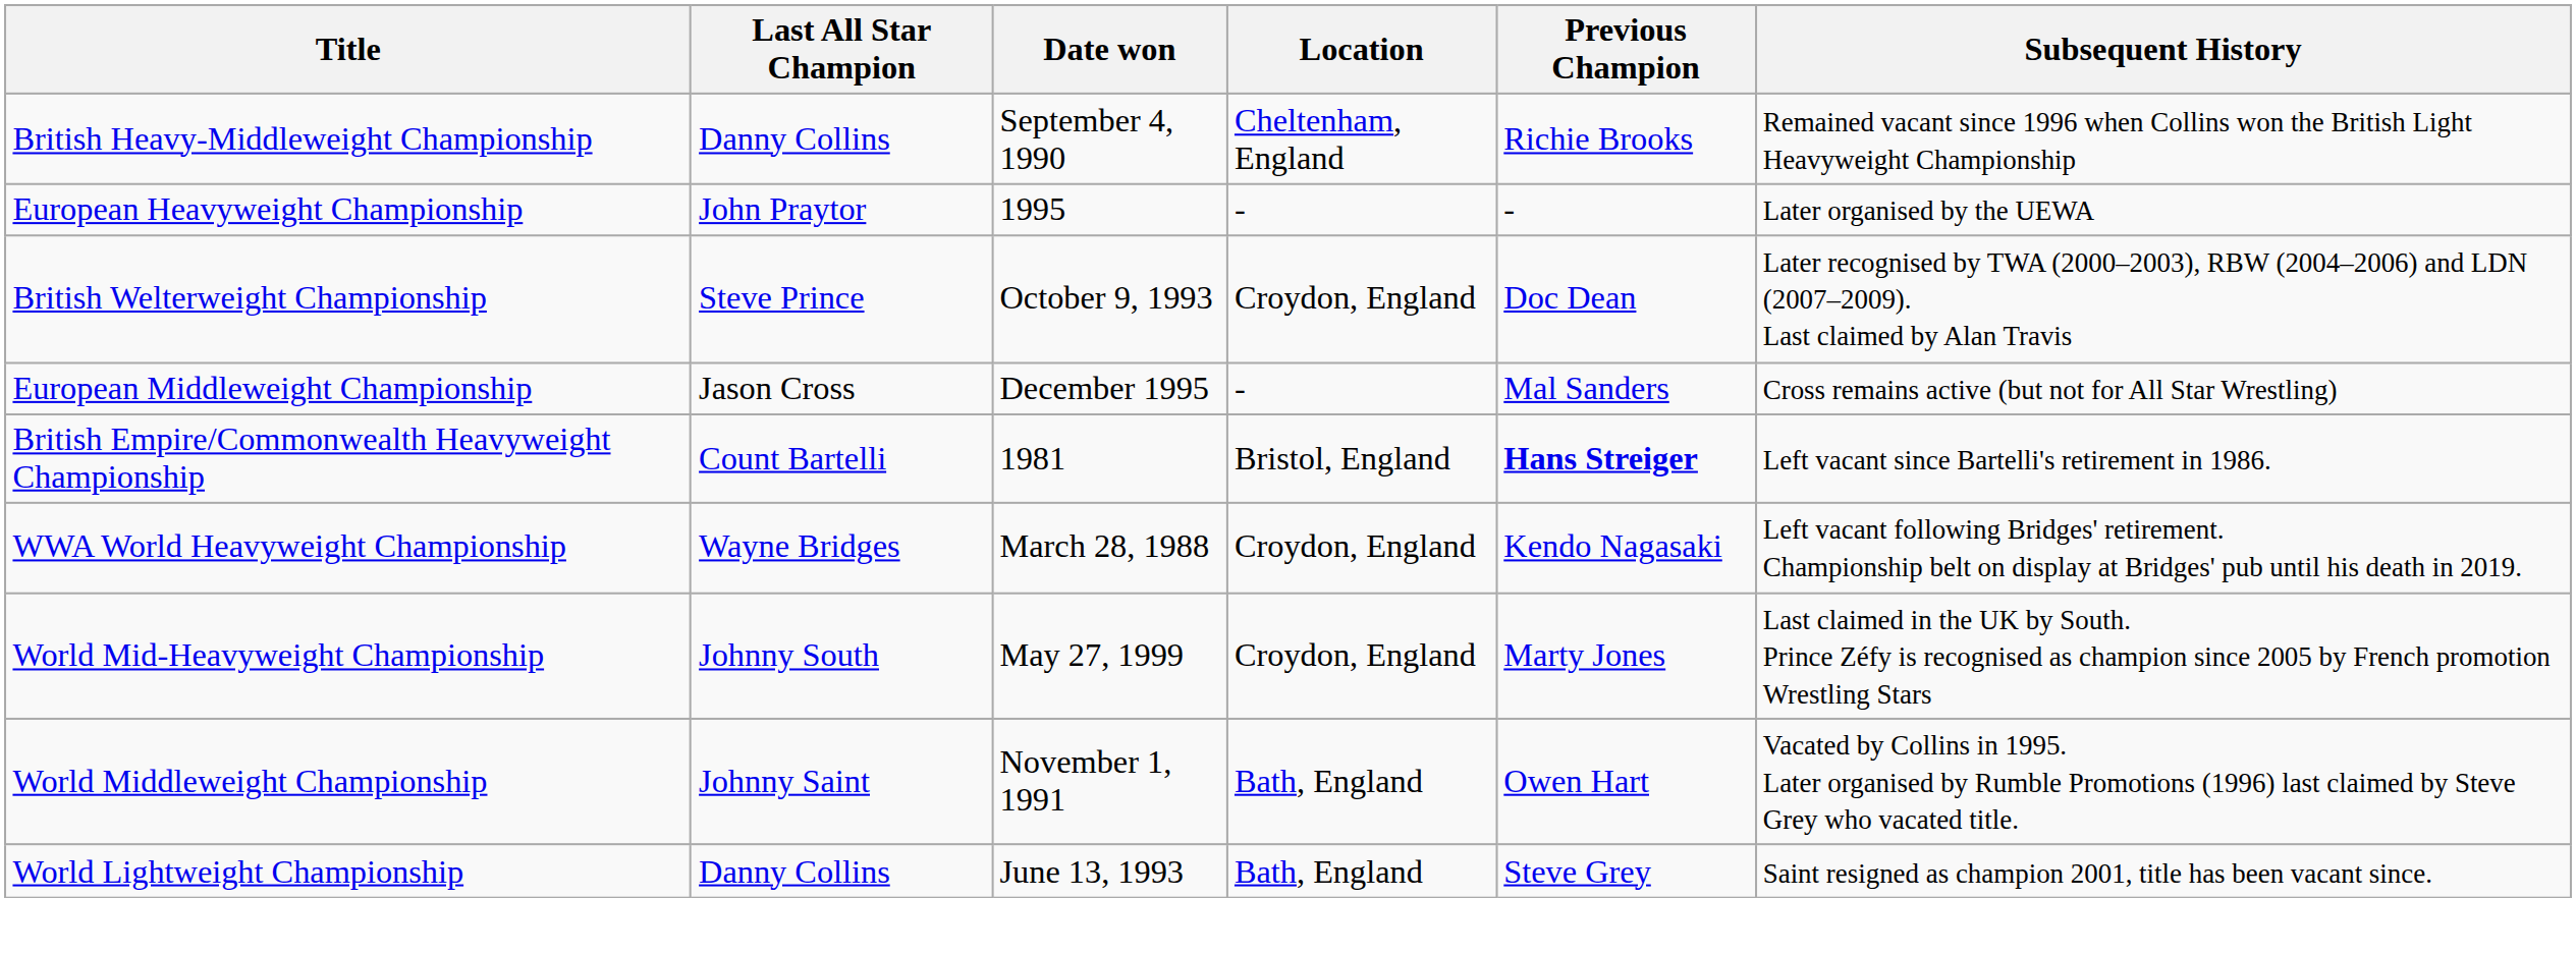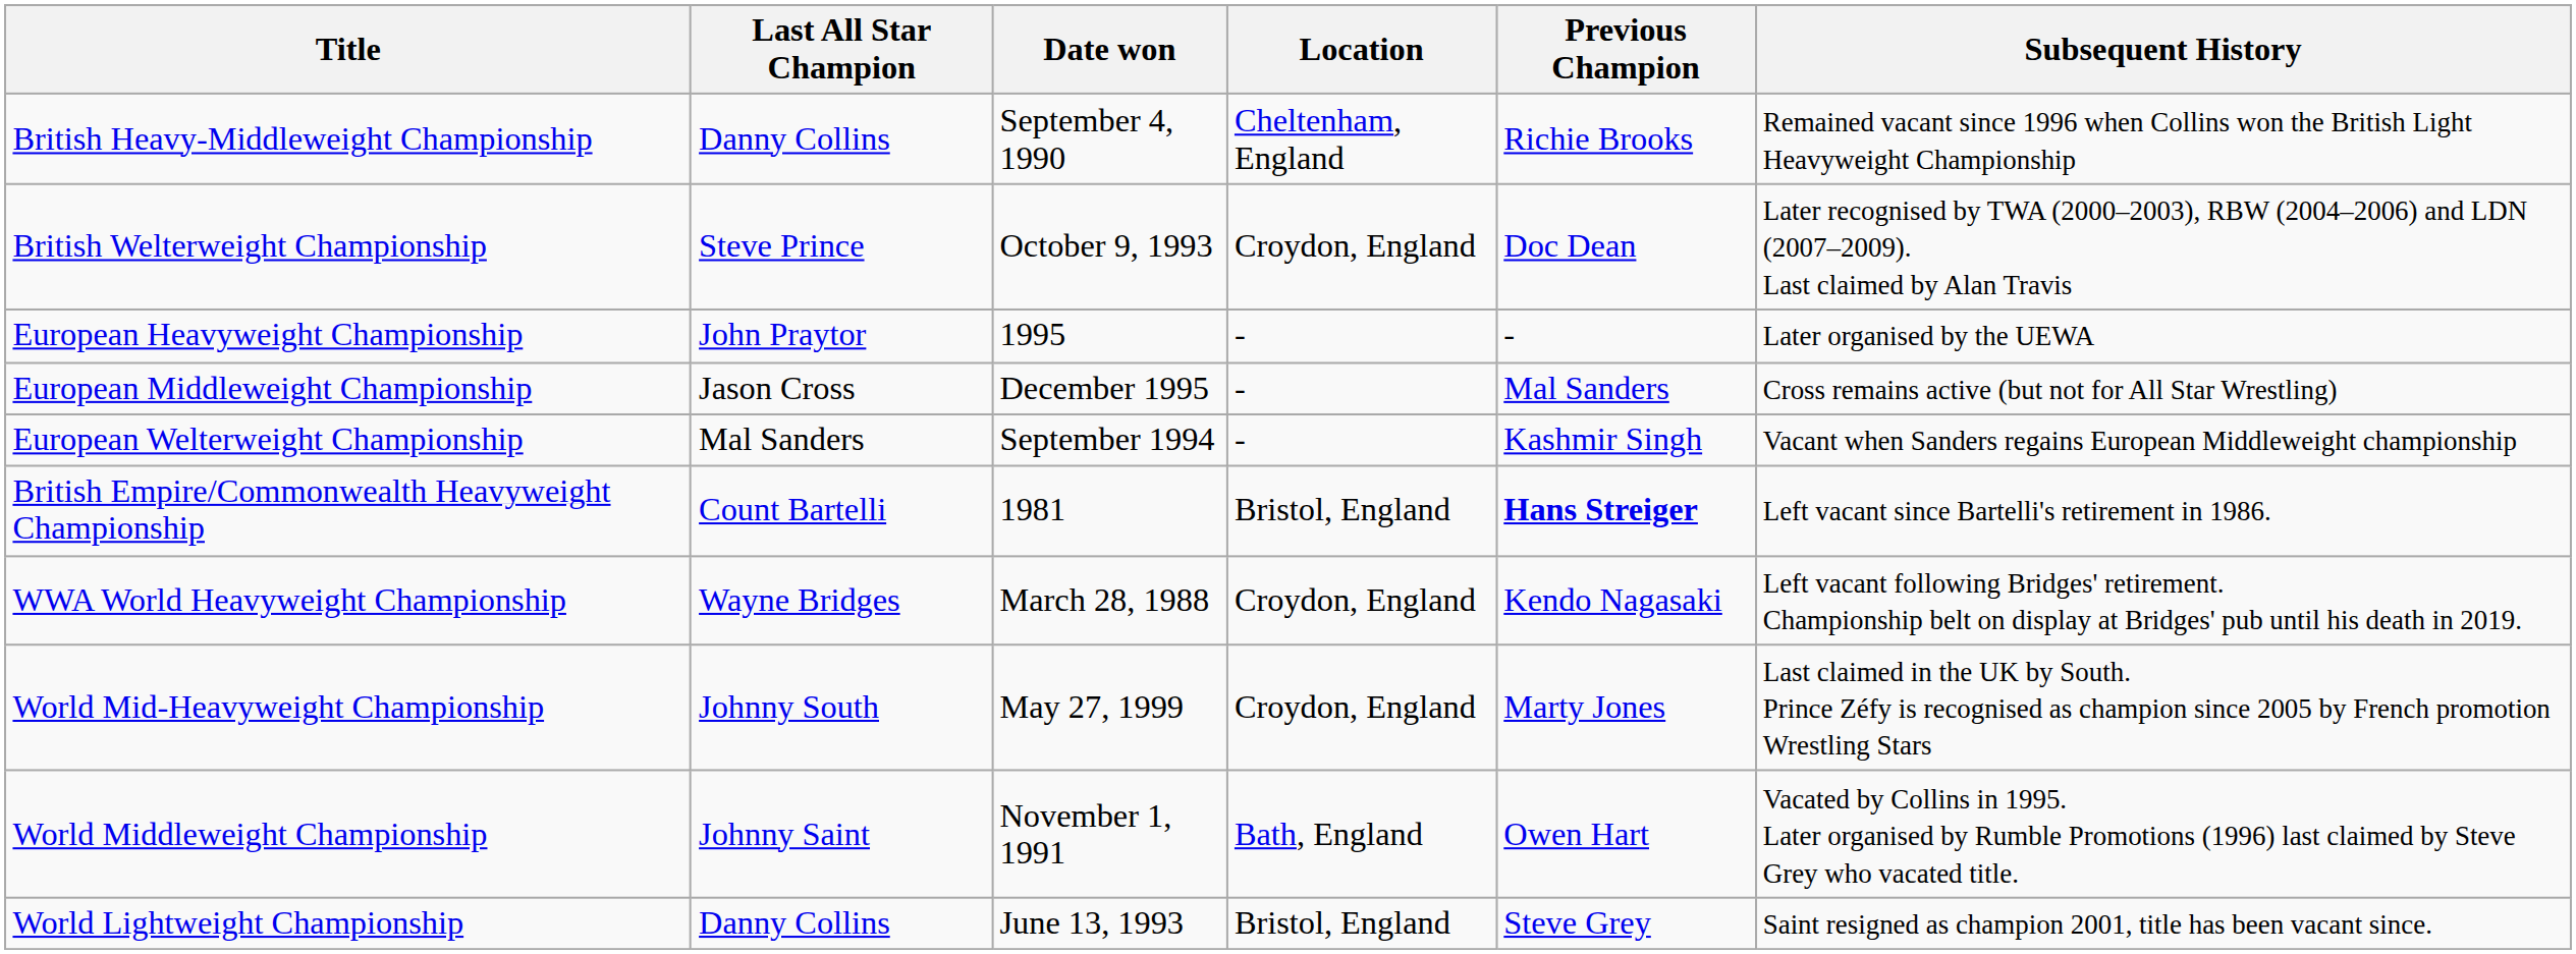rows swapped: British Welterweight Championship <-> European Heavyweight Championship
+ row: European Welterweight Championship | Mal Sanders | September 1994 | - | Kashmir Singh | Vacant when Sanders regains European Middleweight championship
World Lightweight Championship | Location: Bath, England -> Bristol, England
